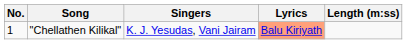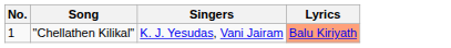- column: Length (m:ss)
